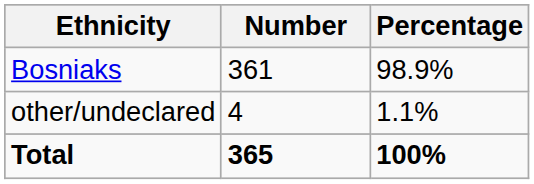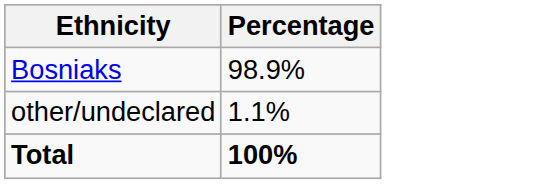- column: Number | 361 | 4 | 365
